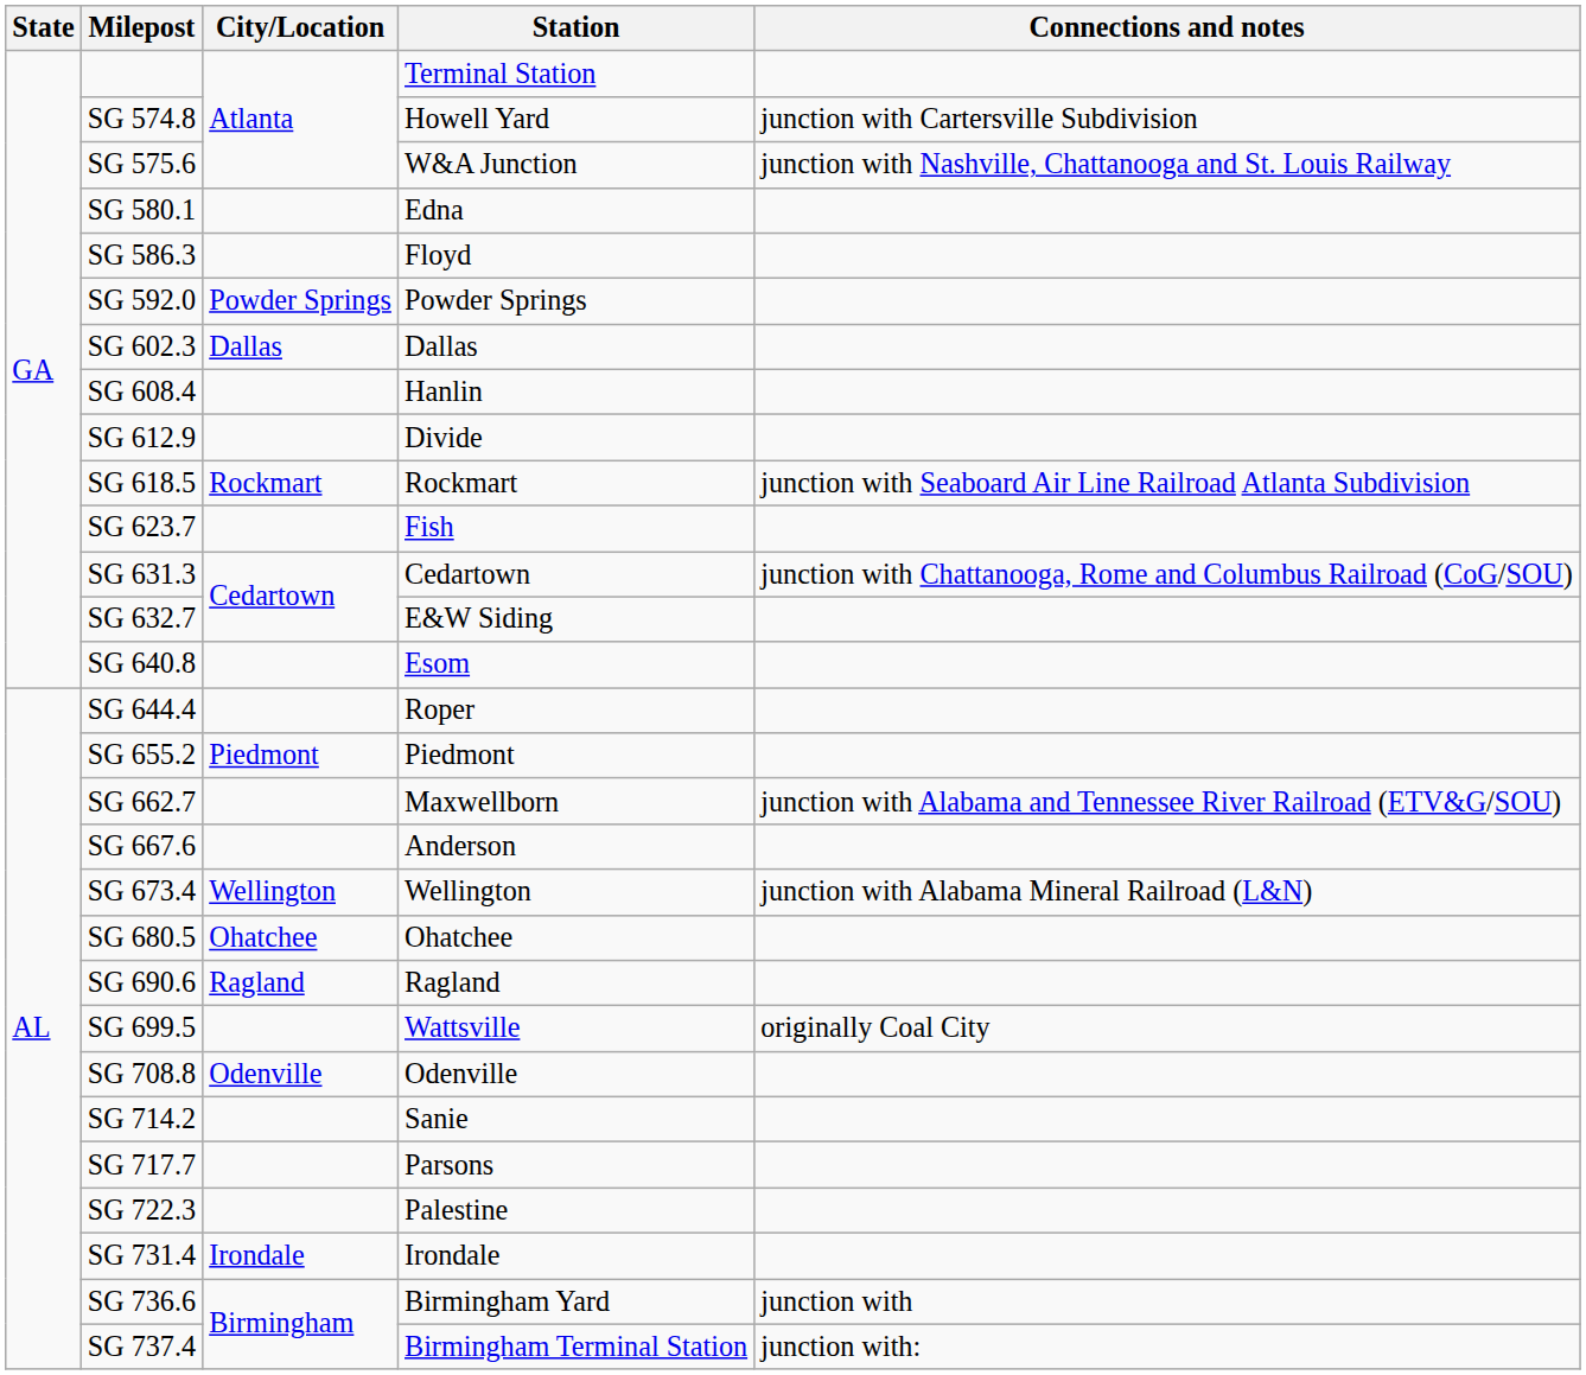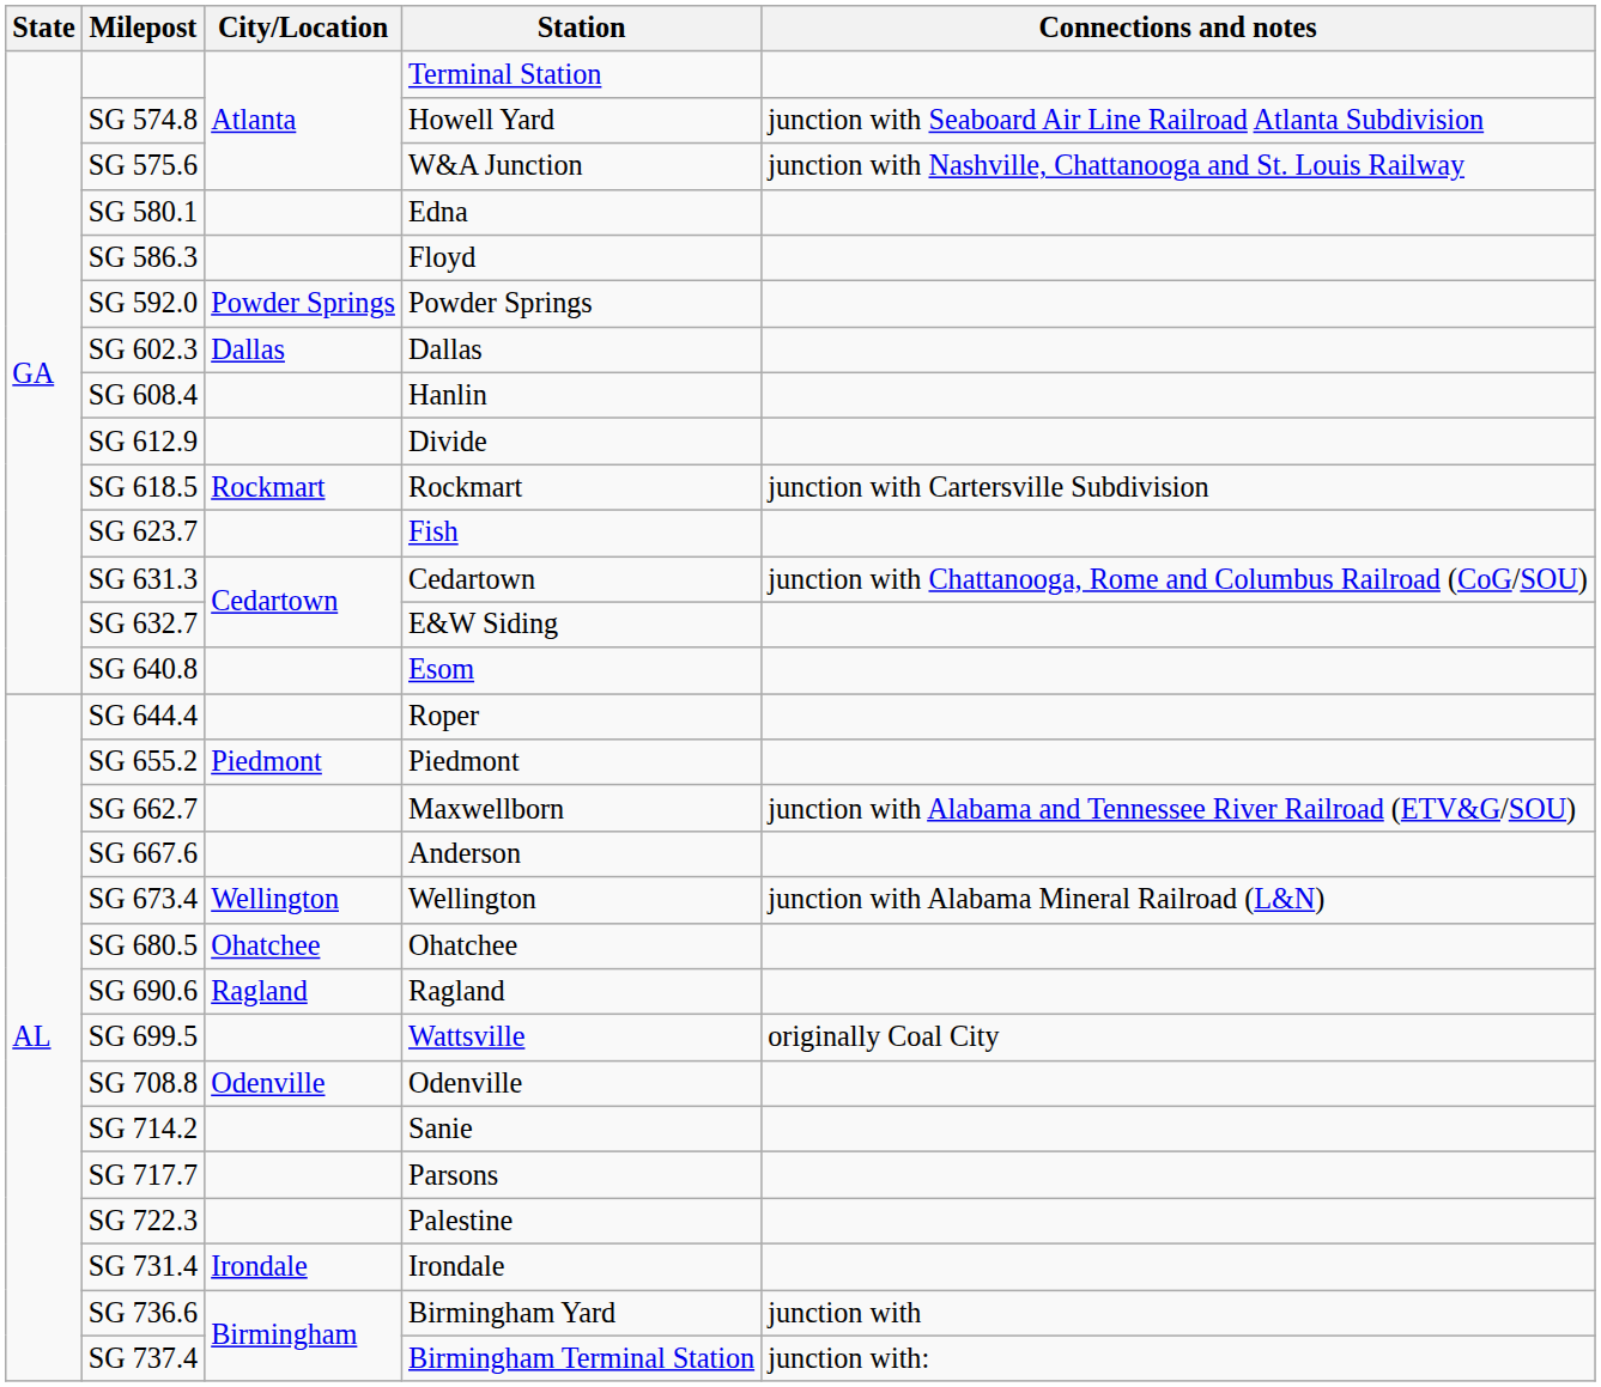SG 574.8 | Connections and notes: junction with Cartersville Subdivision -> junction with Seaboard Air Line Railroad Atlanta Subdivision
SG 618.5 | Connections and notes: junction with Seaboard Air Line Railroad Atlanta Subdivision -> junction with Cartersville Subdivision
